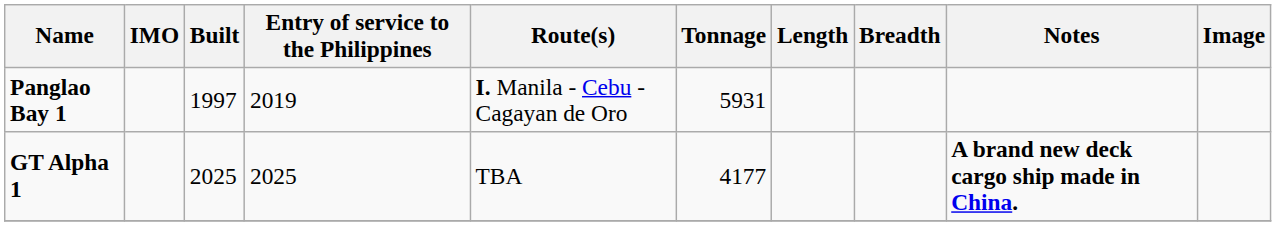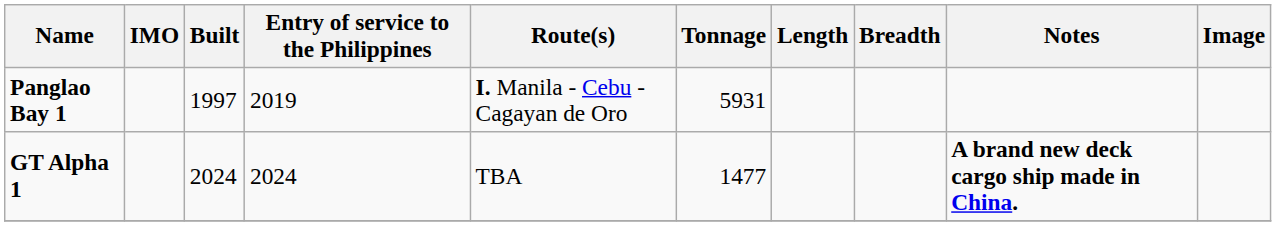GT Alpha 1 | Built: 2025 -> 2024
GT Alpha 1 | Entry of service to the Philippines: 2025 -> 2024
GT Alpha 1 | Tonnage: 4177 -> 1477
